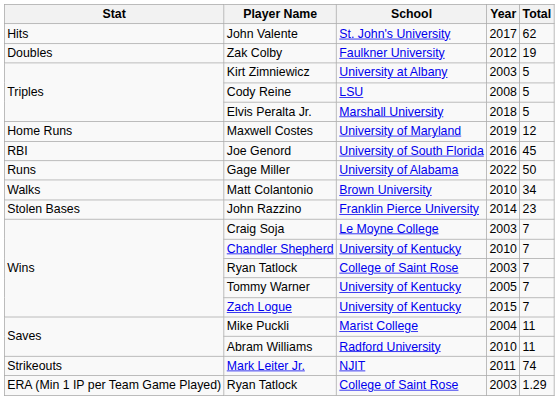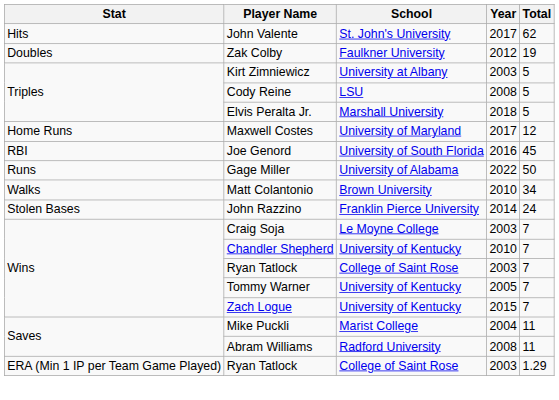Maxwell Costes | Year: 2019 -> 2017
John Razzino | Total: 23 -> 24
Abram Williams | Year: 2010 -> 2008
- row: Strikeouts | Mark Leiter Jr. | NJIT | 2011 | 74
